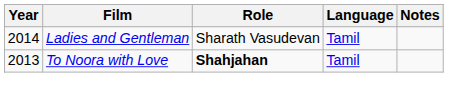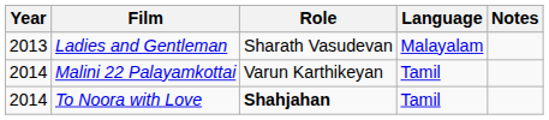Ladies and Gentleman | Year: 2014 -> 2013
Ladies and Gentleman | Language: Tamil -> Malayalam
+ row: 2014 | Malini 22 Palayamkottai | Varun Karthikeyan | Tamil
To Noora with Love | Year: 2013 -> 2014
